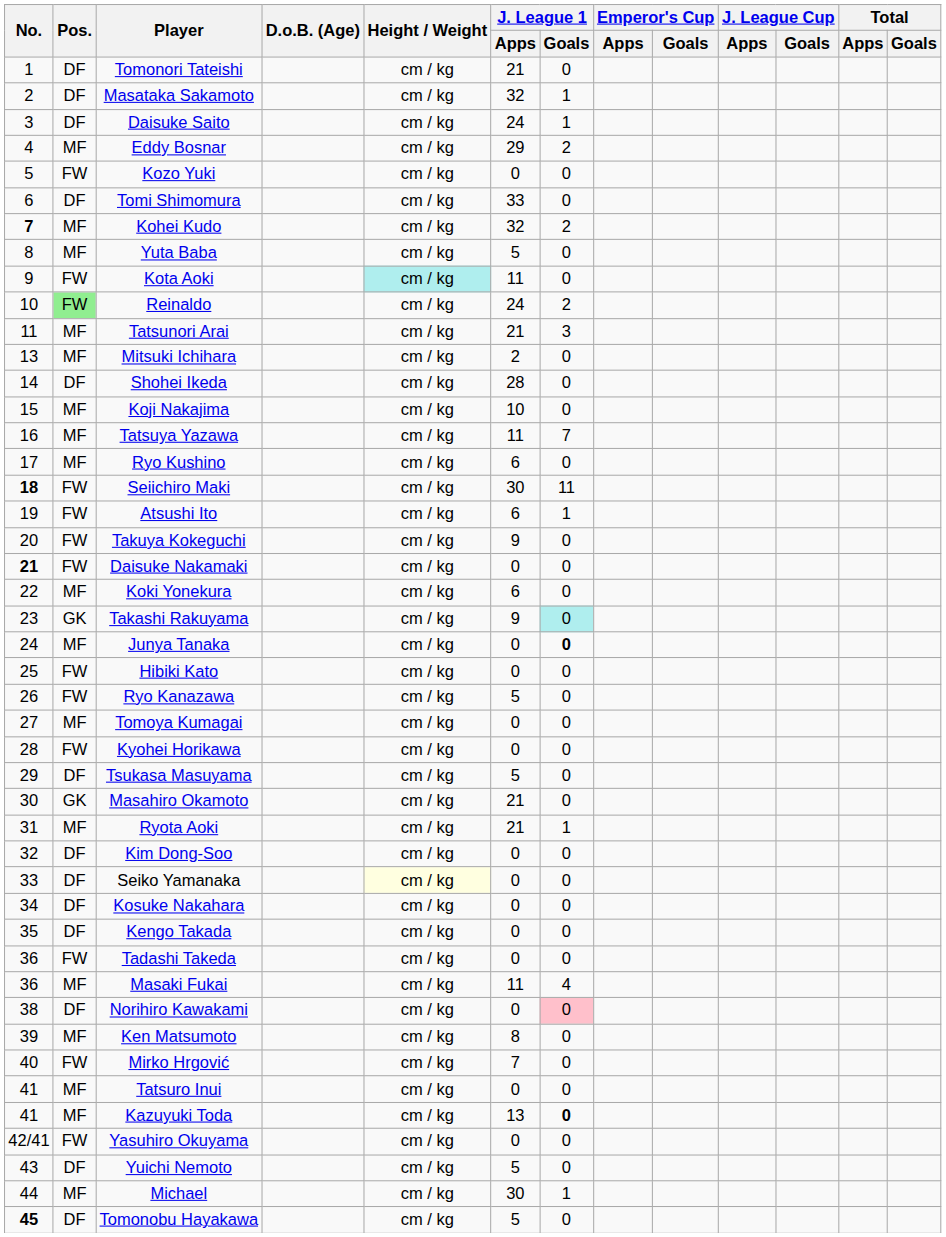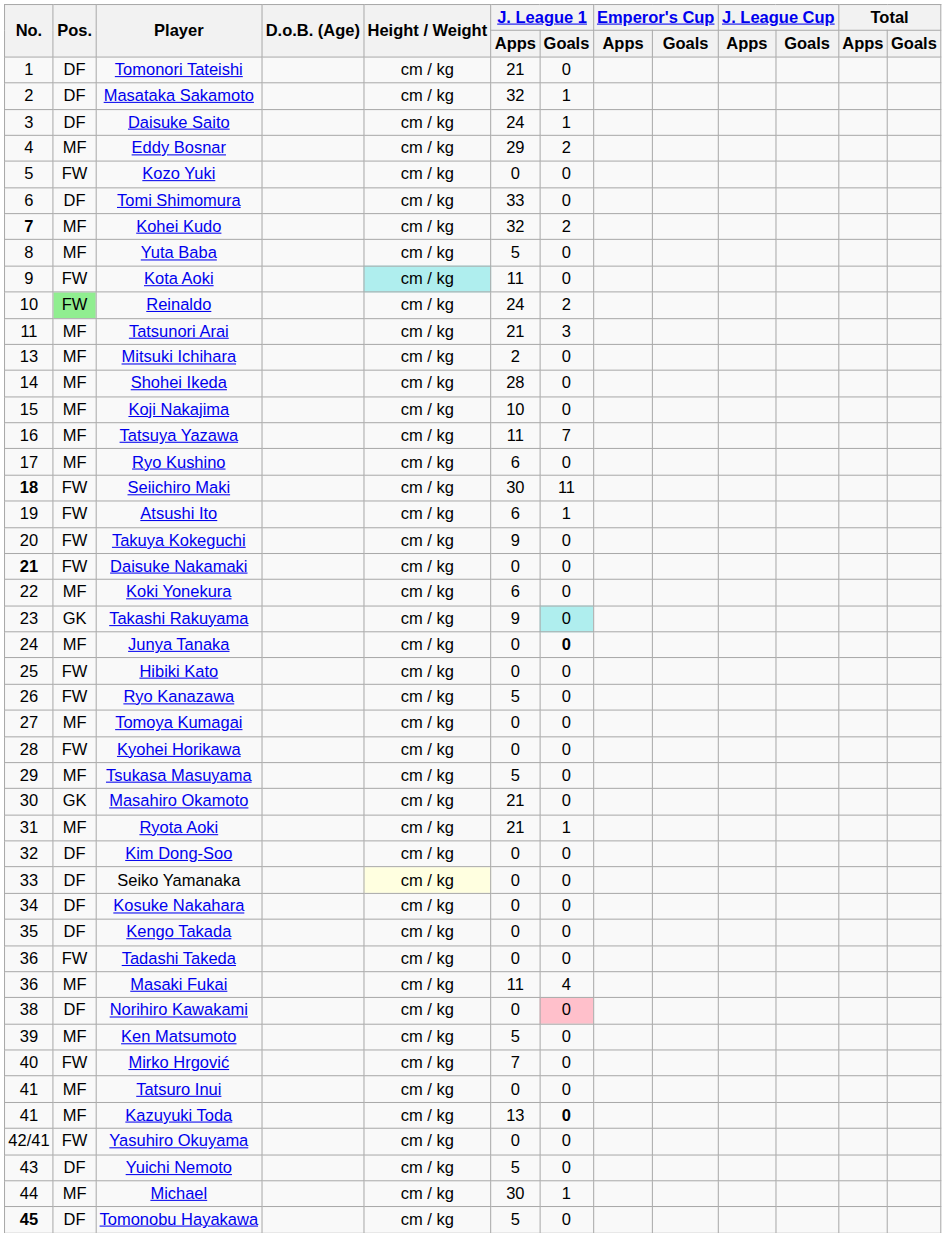Shohei Ikeda | Pos.: DF -> MF
Tsukasa Masuyama | Pos.: DF -> MF
Ken Matsumoto | J. League 1 / Apps: 8 -> 5
